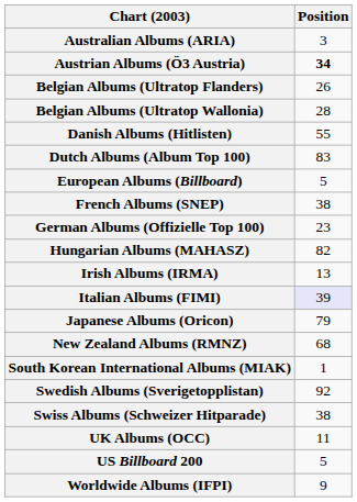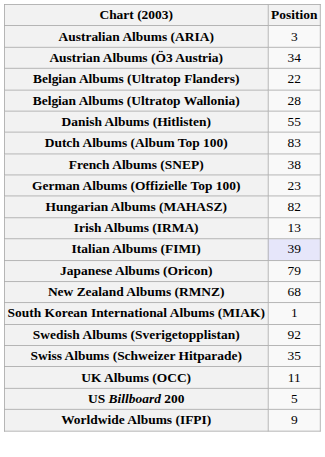Austrian Albums (Ö3 Austria) | Position: bold -> normal
Belgian Albums (Ultratop Flanders) | Position: 26 -> 22
- row: European Albums (Billboard) | 5
Swiss Albums (Schweizer Hitparade) | Position: 38 -> 35
